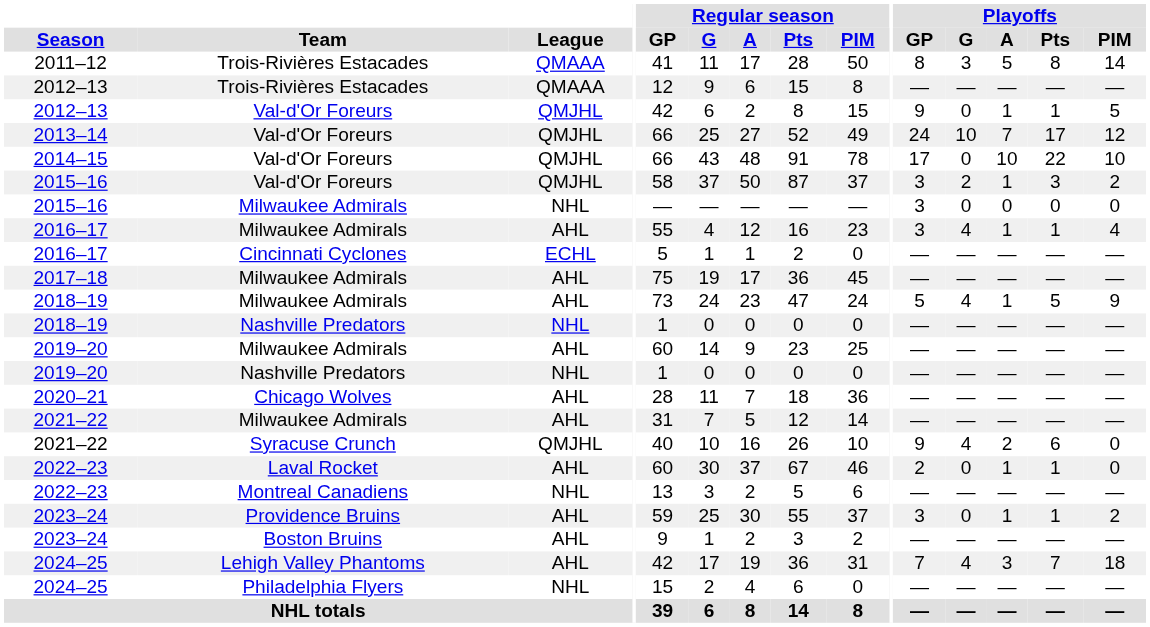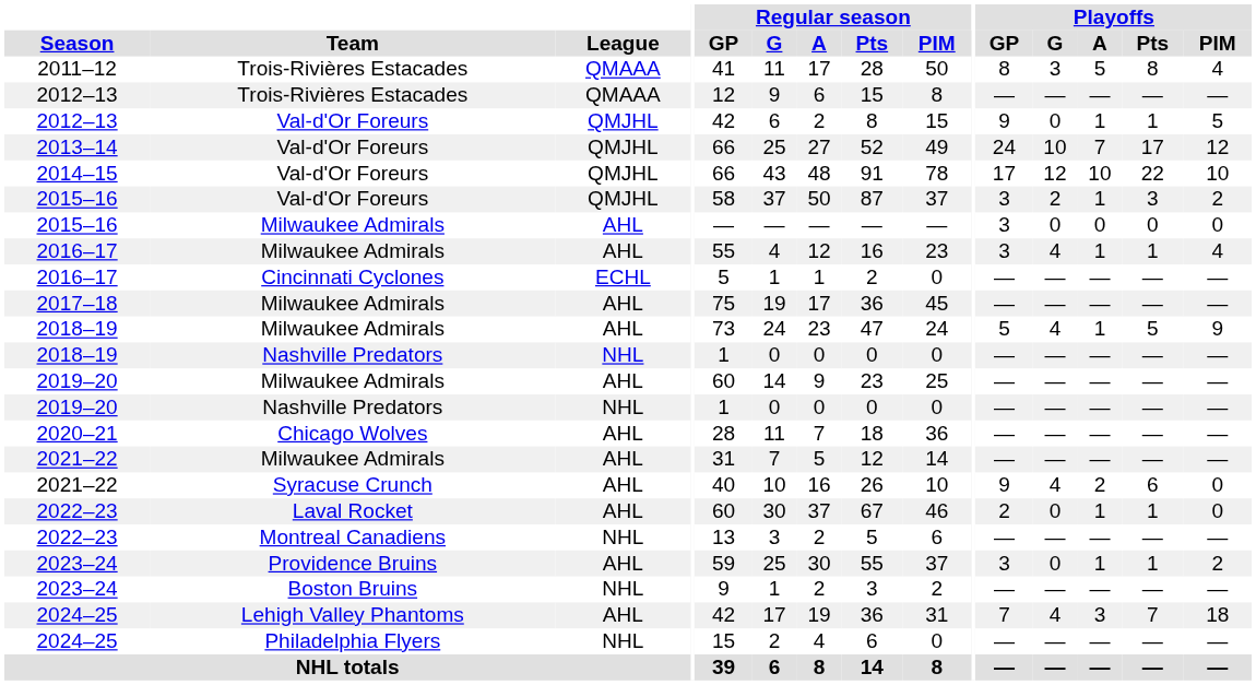2011–12 | Playoffs / PIM: 14 -> 4
2014–15 | Playoffs / G: 0 -> 12
2015–16 / Milwaukee Admirals | League: NHL -> AHL
2021–22 / Syracuse Crunch | League: QMJHL -> AHL
2023–24 / Boston Bruins | League: AHL -> NHL
